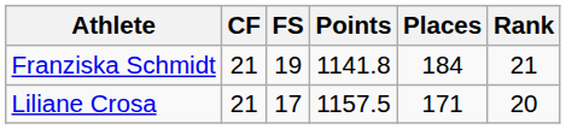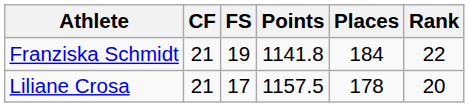Franziska Schmidt | Rank: 21 -> 22
Liliane Crosa | Places: 171 -> 178
